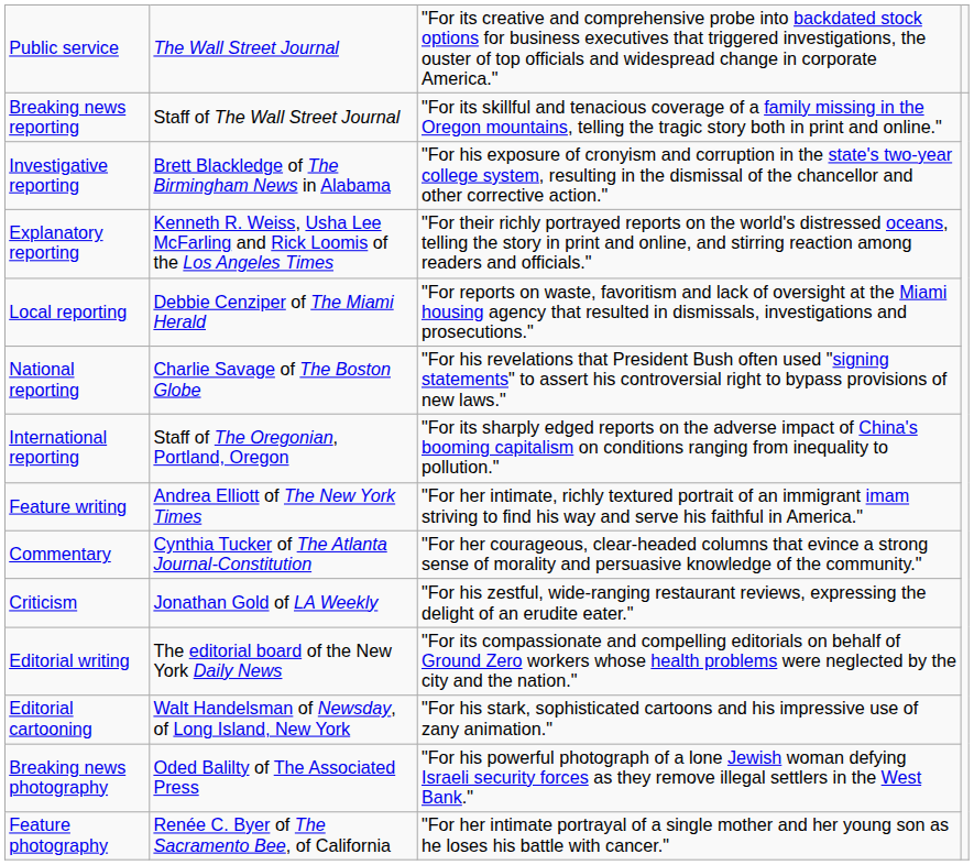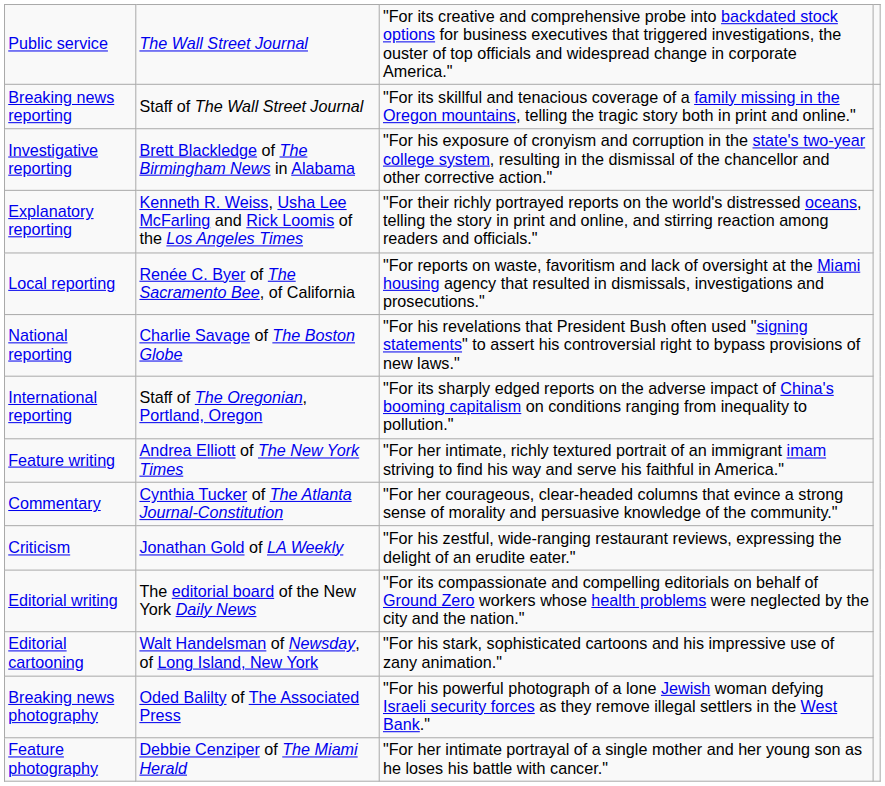Local reporting | column 2: Debbie Cenziper of The Miami Herald -> Renée C. Byer of The Sacramento Bee, of California
Feature photography | column 2: Renée C. Byer of The Sacramento Bee, of California -> Debbie Cenziper of The Miami Herald
